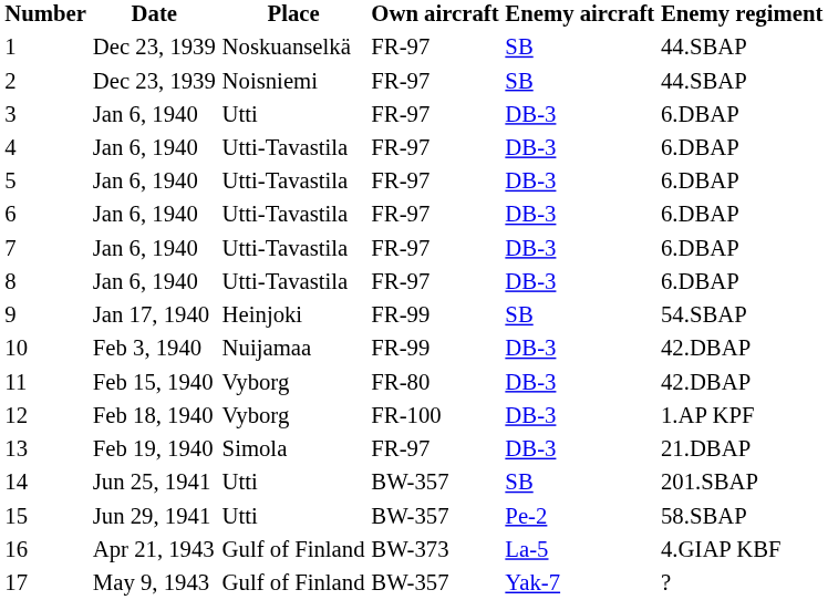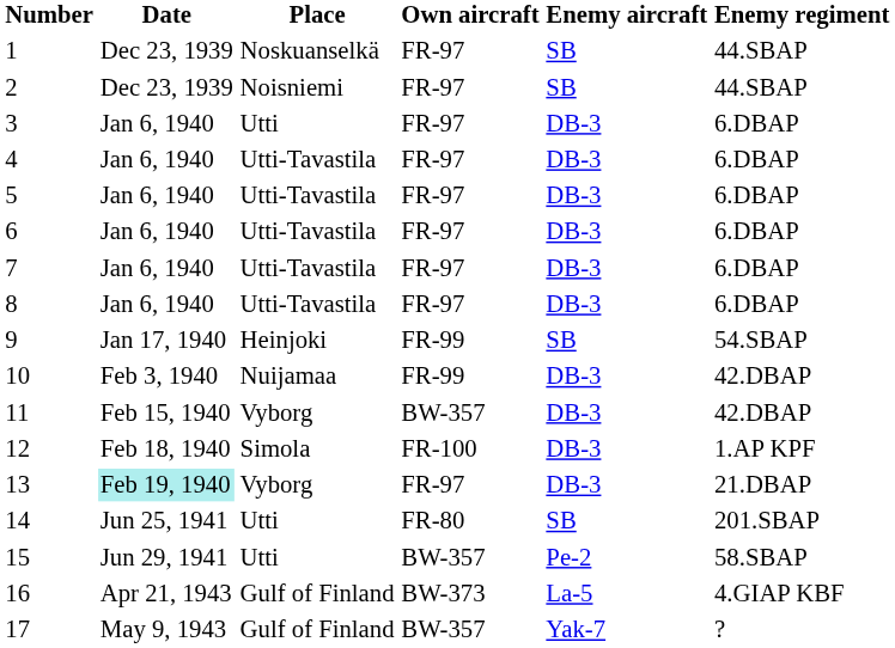11 | Own aircraft: FR-80 -> BW-357
12 | Place: Vyborg -> Simola
13 | Date: no background -> paleturquoise background
13 | Place: Simola -> Vyborg
14 | Own aircraft: BW-357 -> FR-80
